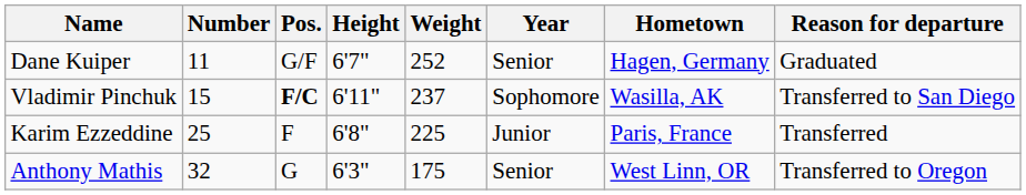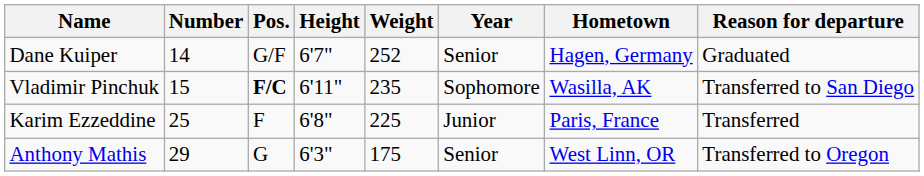Dane Kuiper | Number: 11 -> 14
Vladimir Pinchuk | Weight: 237 -> 235
Anthony Mathis | Number: 32 -> 29
